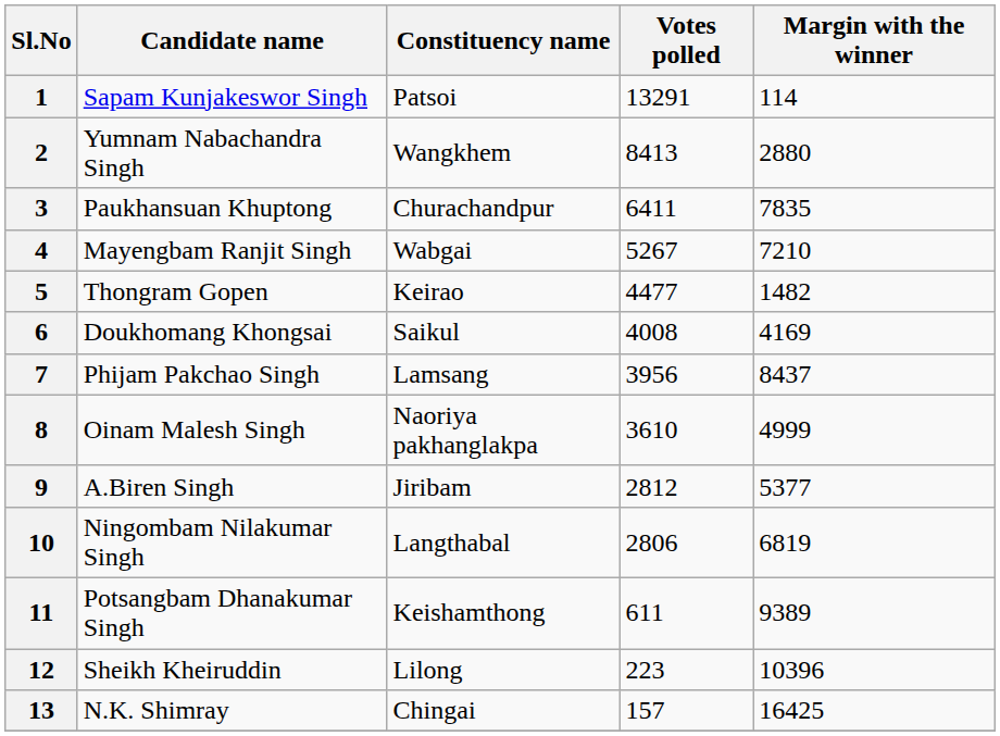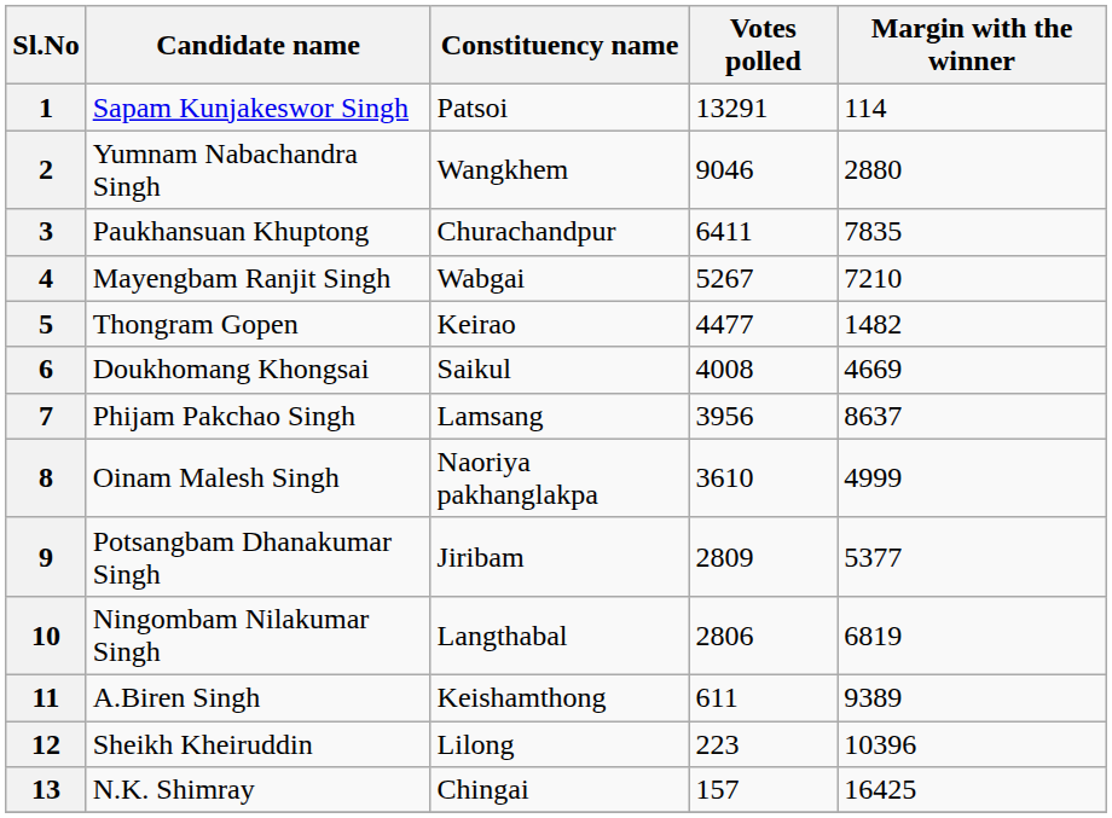2 | Votes polled: 8413 -> 9046
6 | Margin with the winner: 4169 -> 4669
7 | Margin with the winner: 8437 -> 8637
9 | Candidate name: A.Biren Singh -> Potsangbam Dhanakumar Singh
9 | Votes polled: 2812 -> 2809
11 | Candidate name: Potsangbam Dhanakumar Singh -> A.Biren Singh
